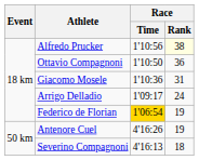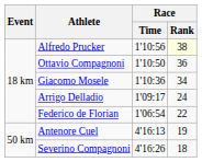Giacomo Mosele | Race / Rank: 31 -> 34
Federico de Florian | Race / Time: gold background -> no background
Federico de Florian | Race / Rank: 19 -> 22
Antenore Cuel | Race / Time: 4'16:26 -> 4'16:13
Severino Compagnoni | Race / Time: 4'16:13 -> 4'16:26
